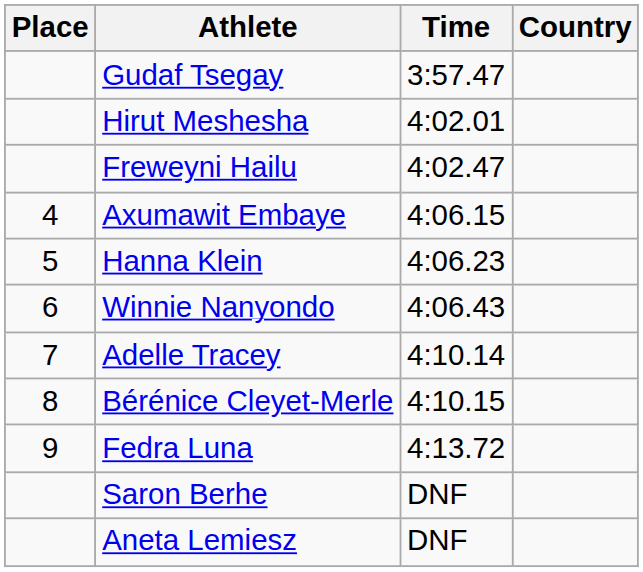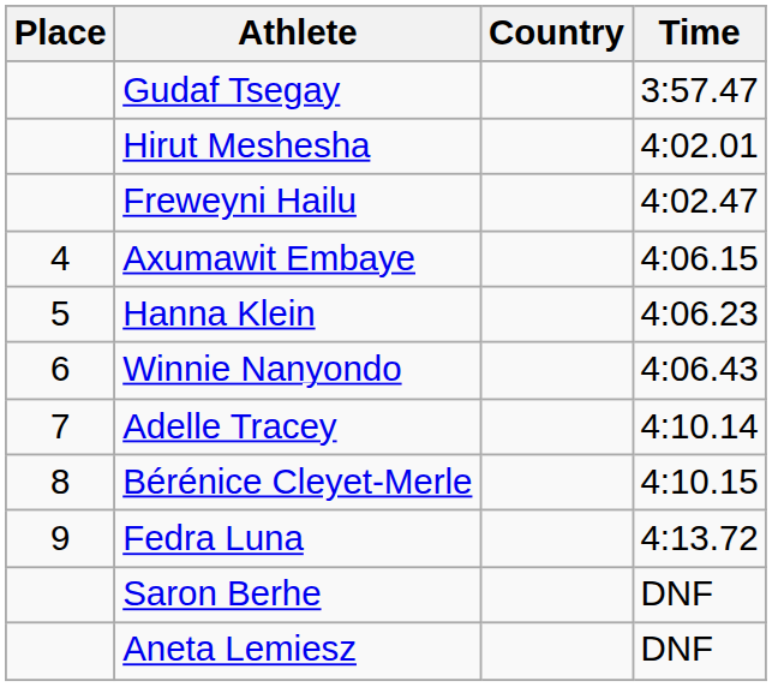columns swapped: Country <-> Time
